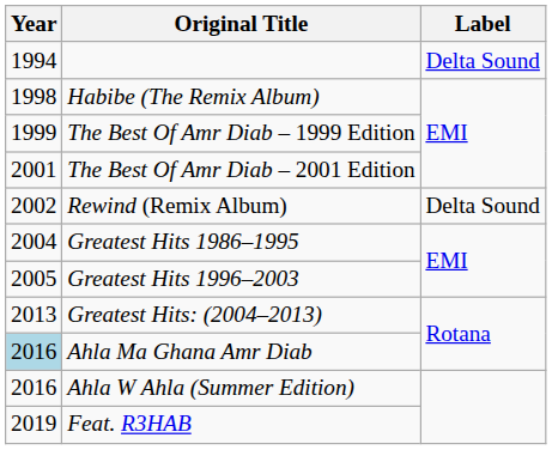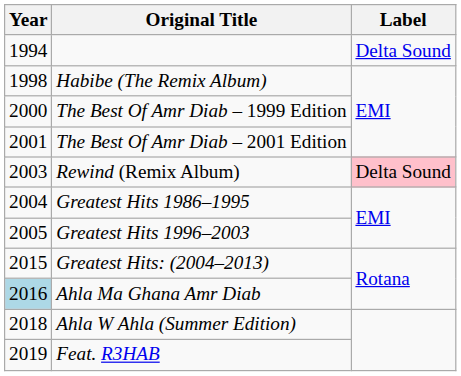The Best Of Amr Diab – 1999 Edition | Year: 1999 -> 2000
Rewind (Remix Album) | Year: 2002 -> 2003
Rewind (Remix Album) | Label: no background -> pink background
Greatest Hits: (2004–2013) | Year: 2013 -> 2015
Ahla W Ahla (Summer Edition) | Year: 2016 -> 2018
